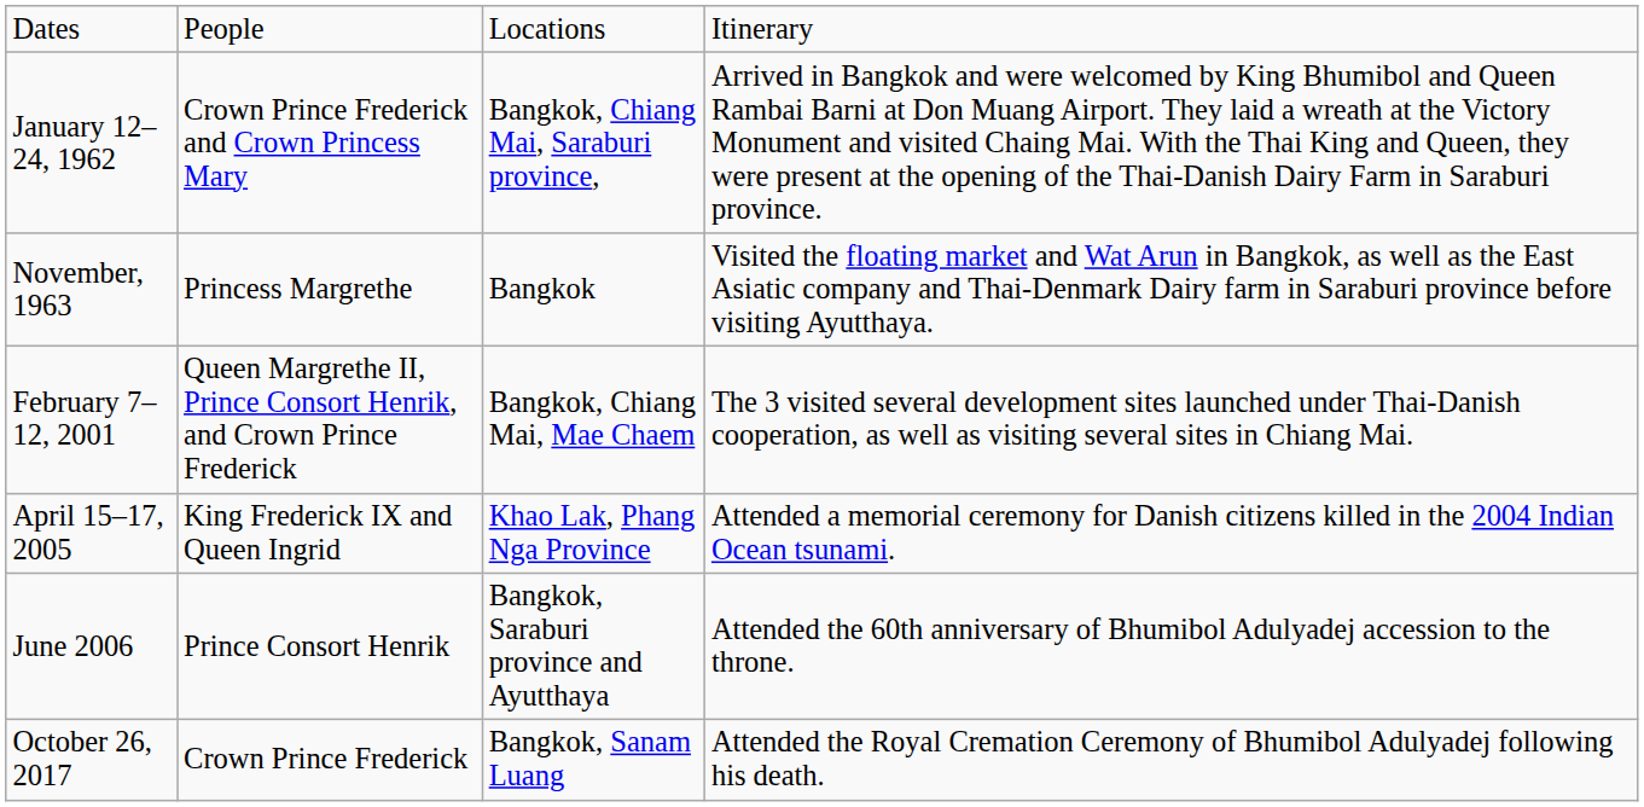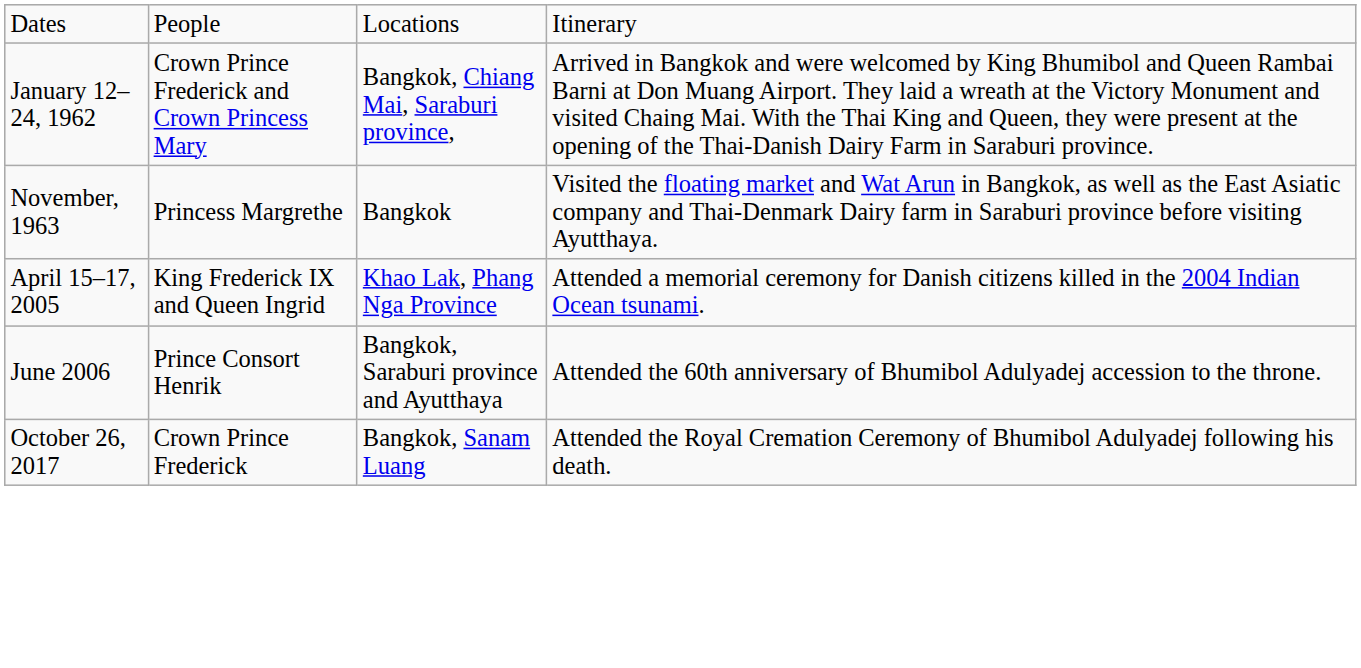- row: February 7–12, 2001 | Queen Margrethe II, Prince Consort Henrik, and Crown Prince Frederick | Bangkok, Chiang Mai, Mae Chaem | The 3 visited several development sites launched under Thai-Danish cooperation, as well as visiting several sites in Chiang Mai.
